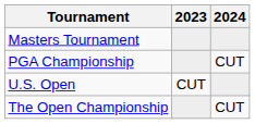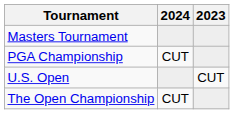columns swapped: 2023 <-> 2024
